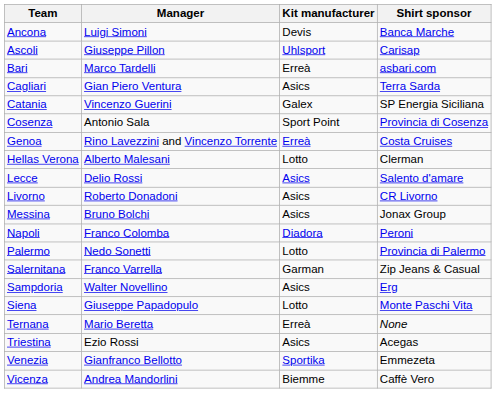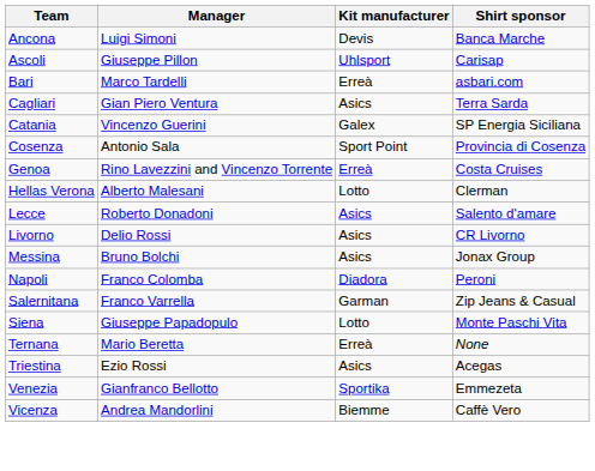Lecce | Manager: Delio Rossi -> Roberto Donadoni
Livorno | Manager: Roberto Donadoni -> Delio Rossi
- row: Palermo | Nedo Sonetti | Lotto | Provincia di Palermo
- row: Sampdoria | Walter Novellino | Asics | Erg
